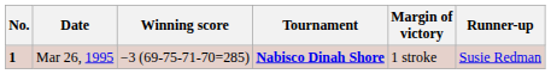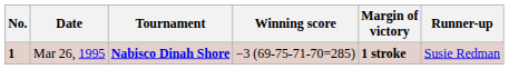columns swapped: Tournament <-> Winning score
Mar 26, 1995 | Margin of victory: normal -> bold
